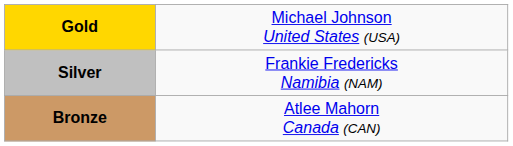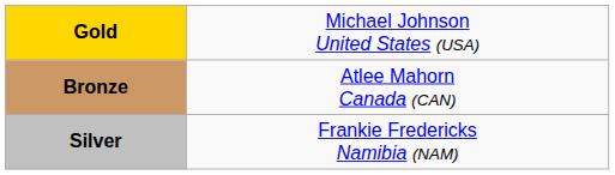rows swapped: Silver <-> Bronze
